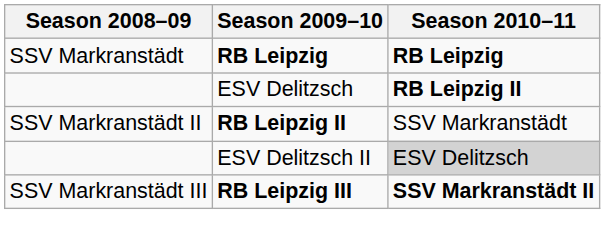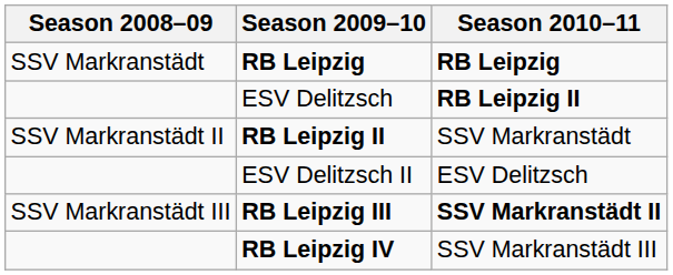ESV Delitzsch II | Season 2010–11: lightgrey background -> no background
+ row: RB Leipzig IV | SSV Markranstädt III
